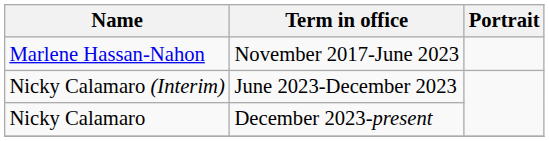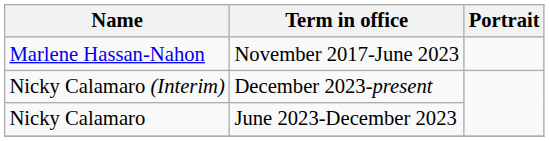Nicky Calamaro (Interim) | Term in office: June 2023-December 2023 -> December 2023-present
Nicky Calamaro | Term in office: December 2023-present -> June 2023-December 2023
